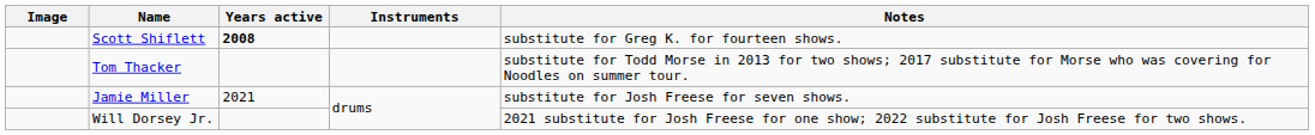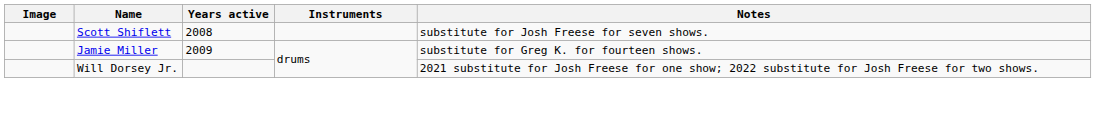Scott Shiflett | Years active: bold -> normal
Scott Shiflett | Notes: substitute for Greg K. for fourteen shows. -> substitute for Josh Freese for seven shows.
- row: Tom Thacker | substitute for Todd Morse in 2013 for two shows; 2017 substitute for Morse who was covering for Noodles on summer tour.
Jamie Miller | Years active: 2021 -> 2009
Jamie Miller | Notes: substitute for Josh Freese for seven shows. -> substitute for Greg K. for fourteen shows.
